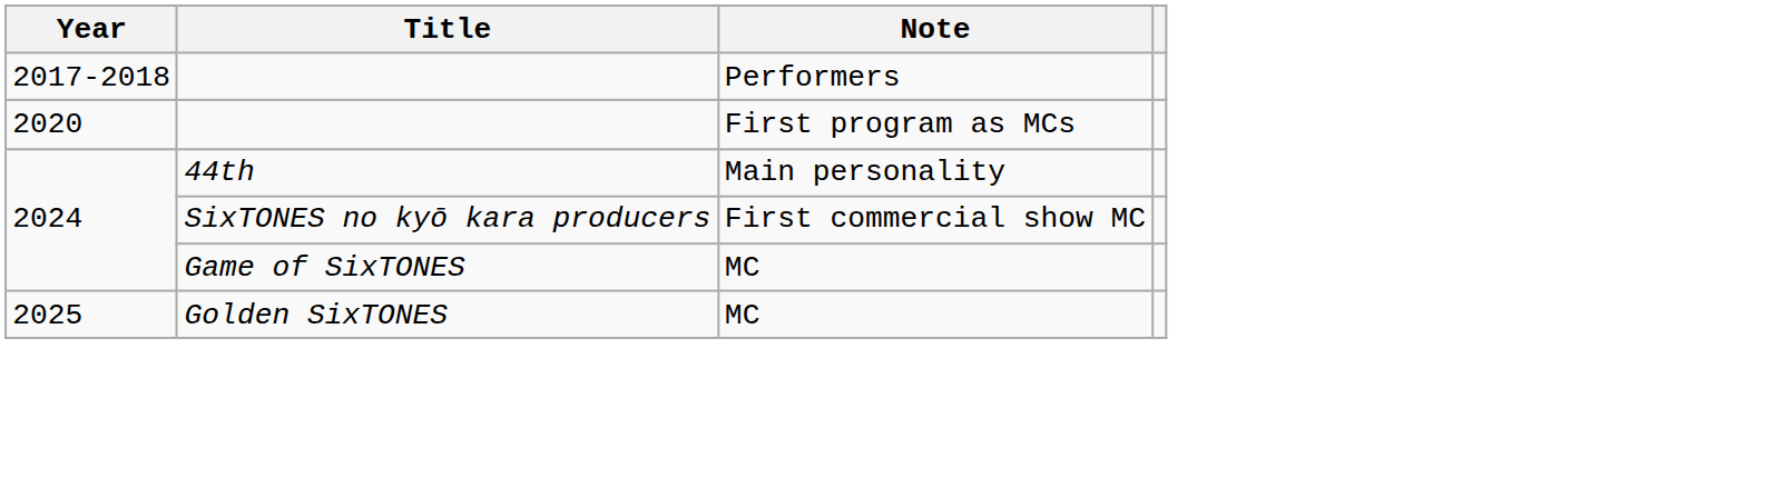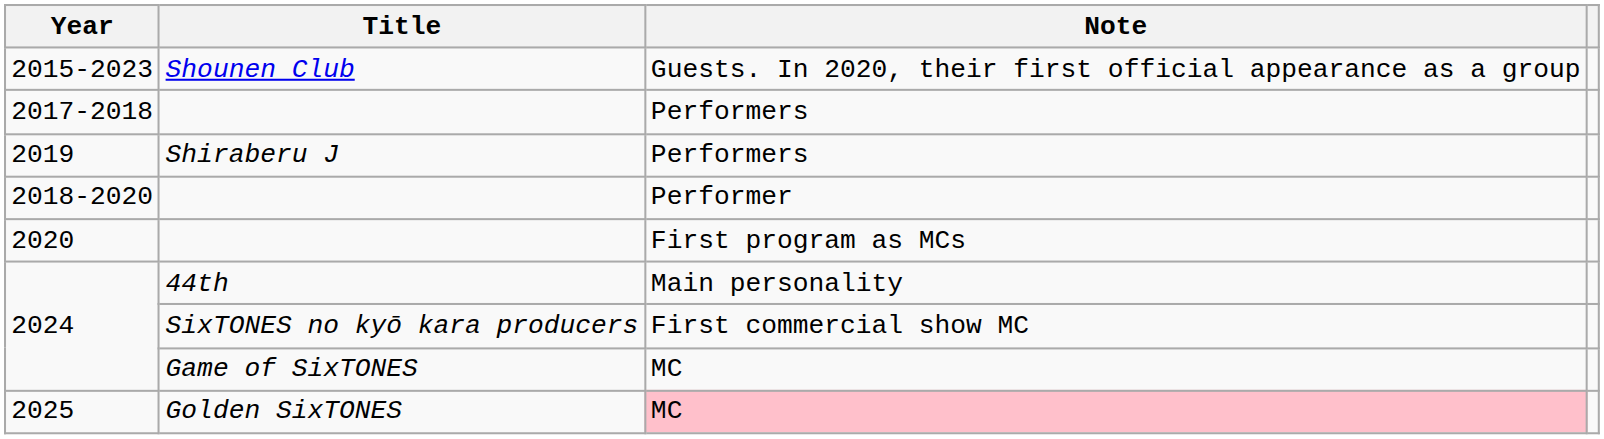+ row: 2015-2023 | Shounen Club | Guests. In 2020, their first official appearance as a group
+ row: 2019 | Shiraberu J | Performers
+ row: 2018-2020 | Performer
2025 | Note: no background -> pink background
